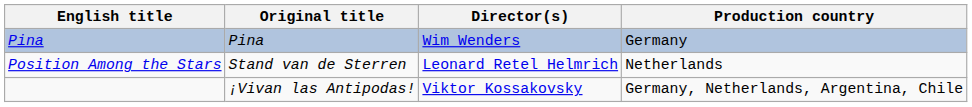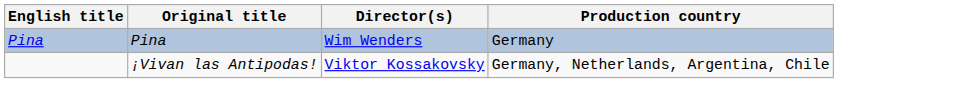- row: Position Among the Stars | Stand van de Sterren | Leonard Retel Helmrich | Netherlands
